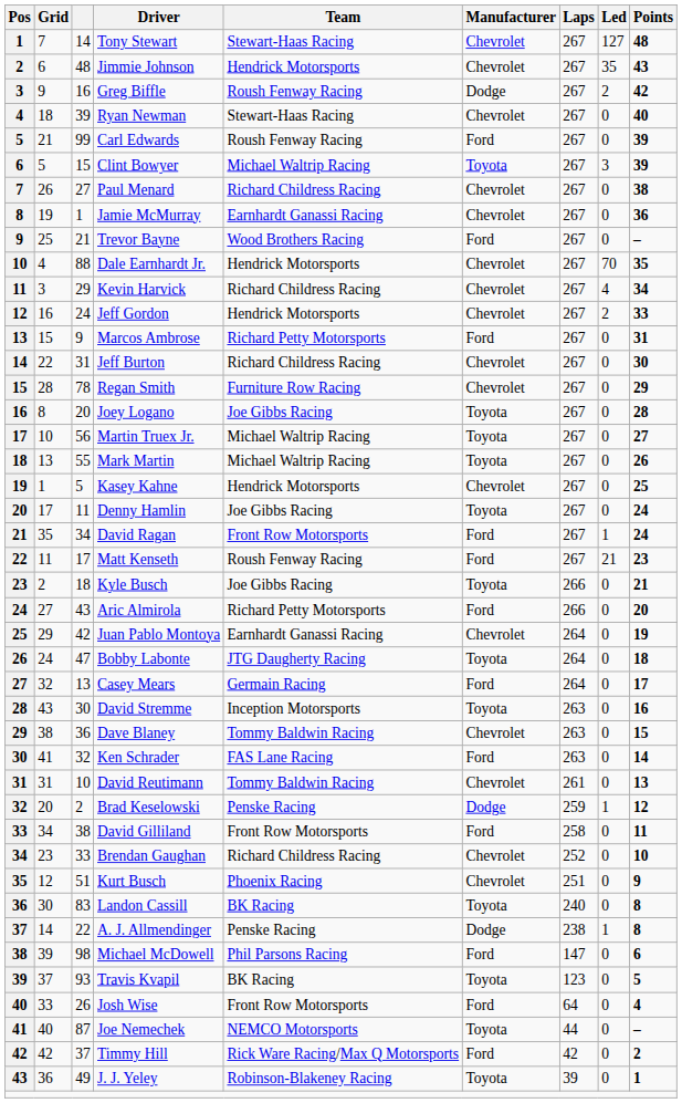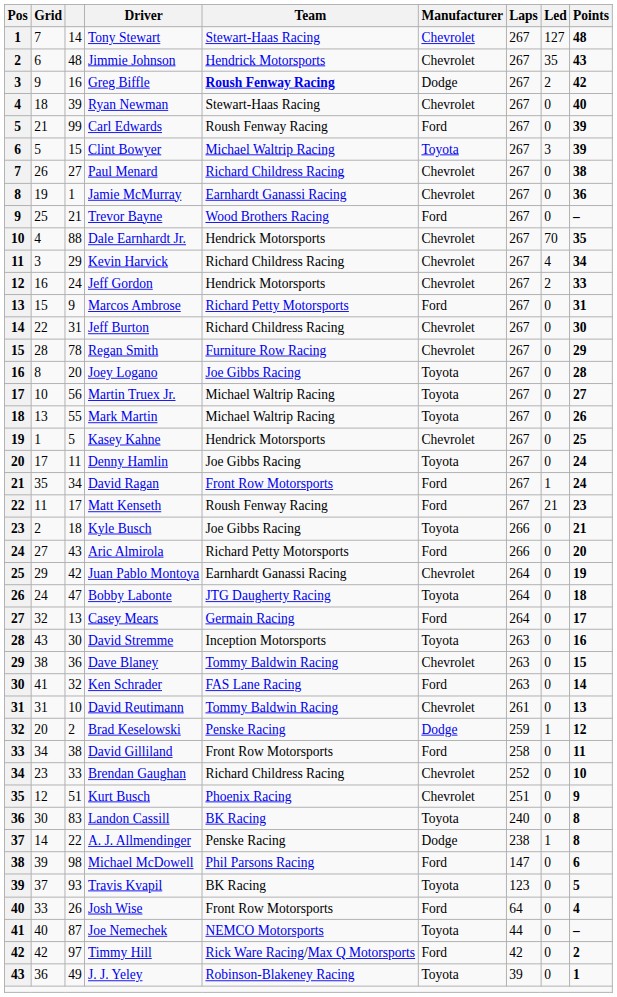Greg Biffle | Team: normal -> bold
Timmy Hill | column 3: 37 -> 97
